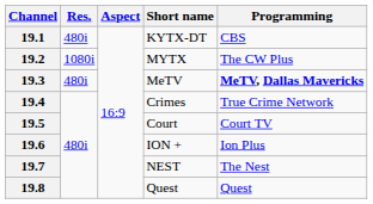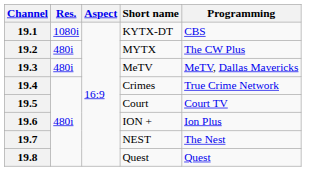19.1 | Res.: 480i -> 1080i
19.2 | Res.: 1080i -> 480i
19.3 | Programming: bold -> normal
